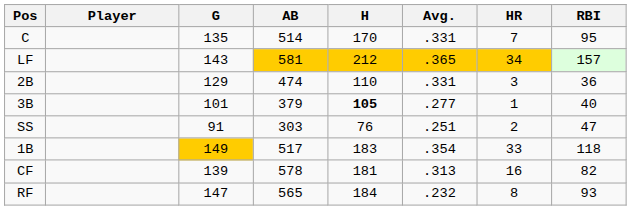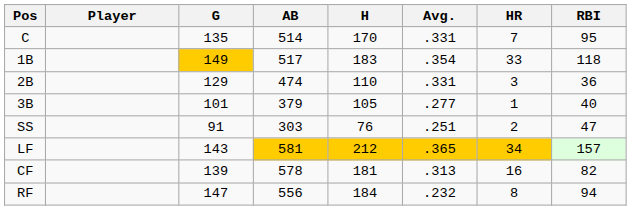rows swapped: 1B <-> LF
3B | H: bold -> normal
RF | AB: 565 -> 556
RF | RBI: 93 -> 94
